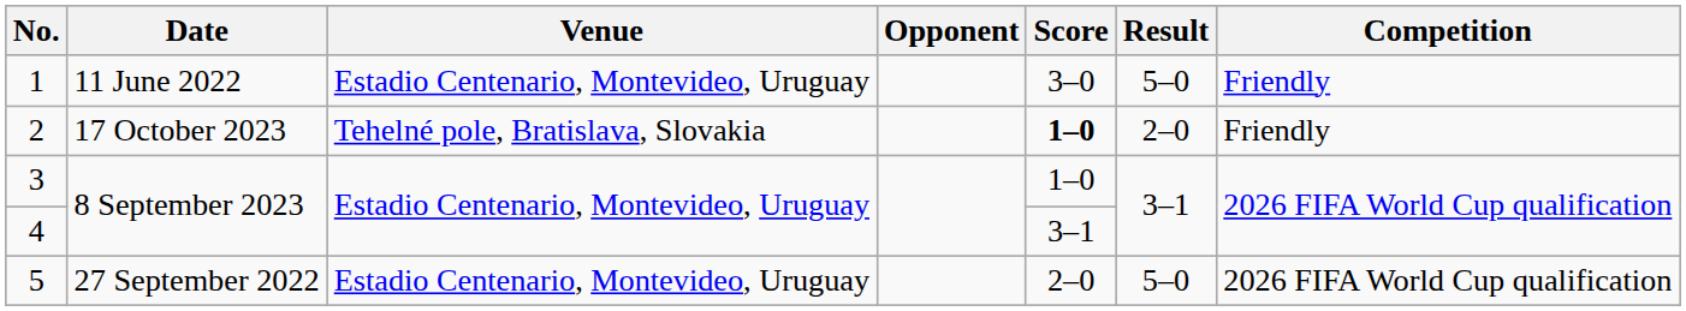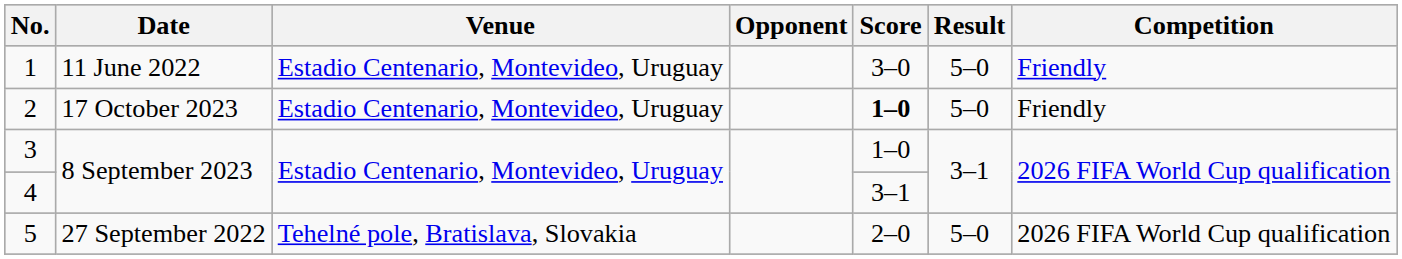2 | Venue: Tehelné pole, Bratislava, Slovakia -> Estadio Centenario, Montevideo, Uruguay
2 | Result: 2–0 -> 5–0
5 | Venue: Estadio Centenario, Montevideo, Uruguay -> Tehelné pole, Bratislava, Slovakia
